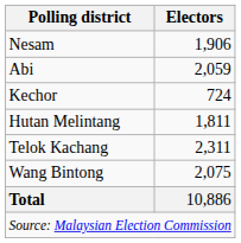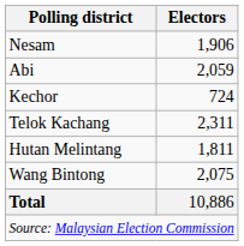rows swapped: Hutan Melintang <-> Telok Kachang
